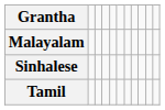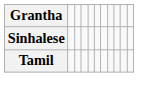- row: Malayalam
